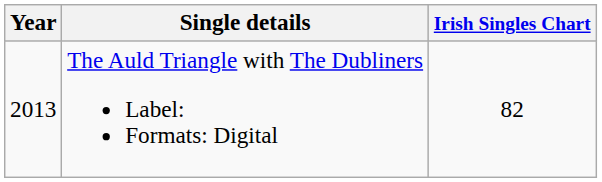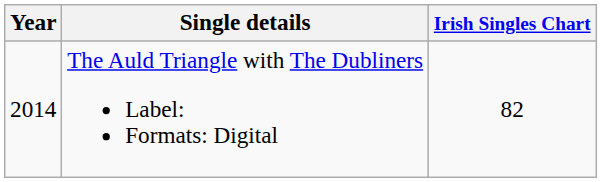The Auld Triangle with The Dubliners Label: Formats: Digital | Year: 2013 -> 2014
